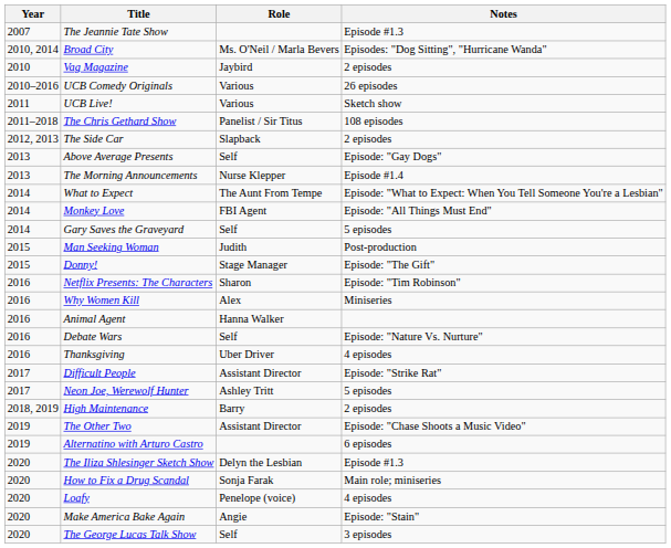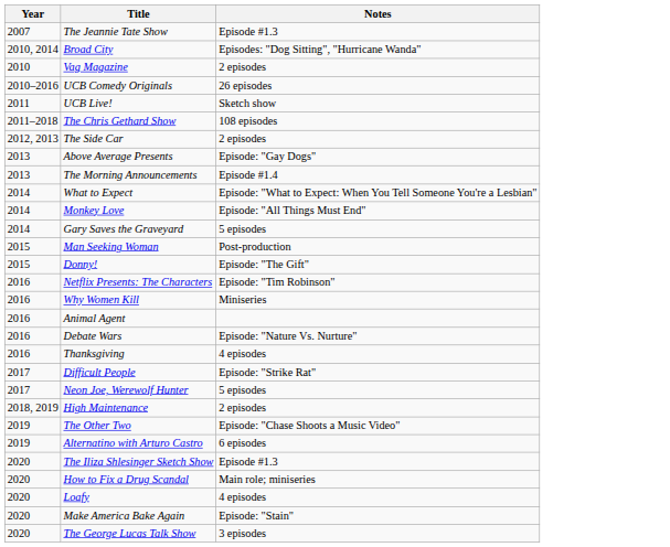- column: Role | Ms. O'Neil / Marla Bevers | Jaybird | Various | Various | Panelist / Sir Titus | Slapback | Self | Nurse Klepper | The Aunt From Tempe | FBI Agent | Self | Judith | Stage Manager | Sharon | Alex | Hanna Walker | Self | Uber Driver | Assistant Director | Ashley Tritt | Barry | Assistant Director | Delyn the Lesbian | Sonja Farak | Penelope (voice) | Angie | Self
